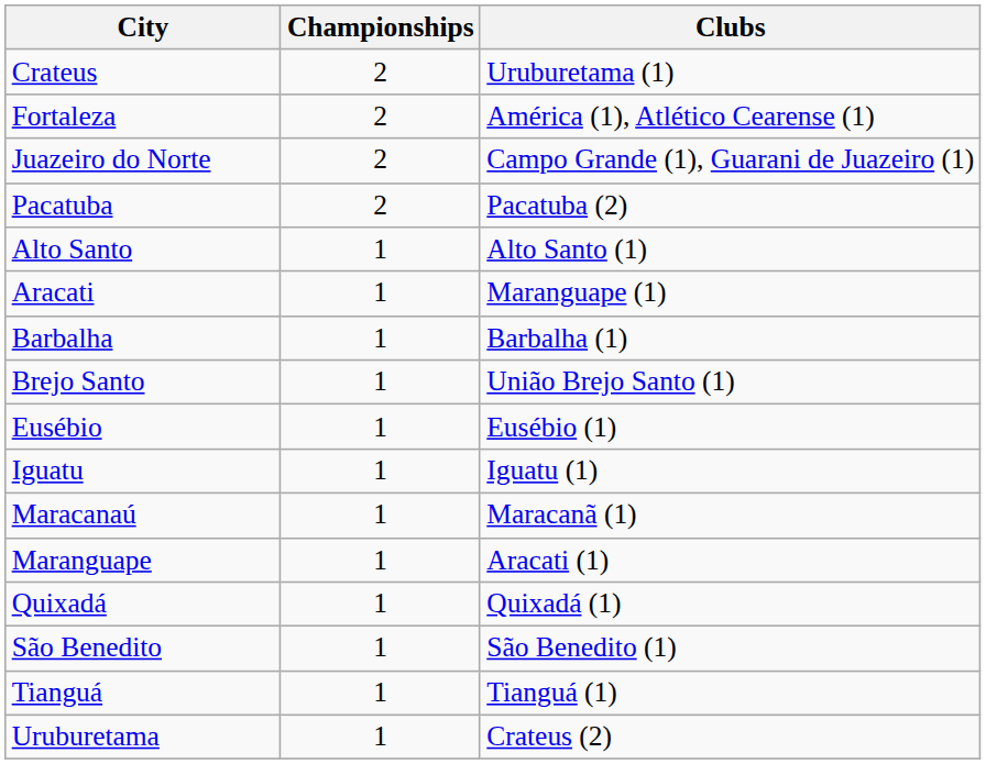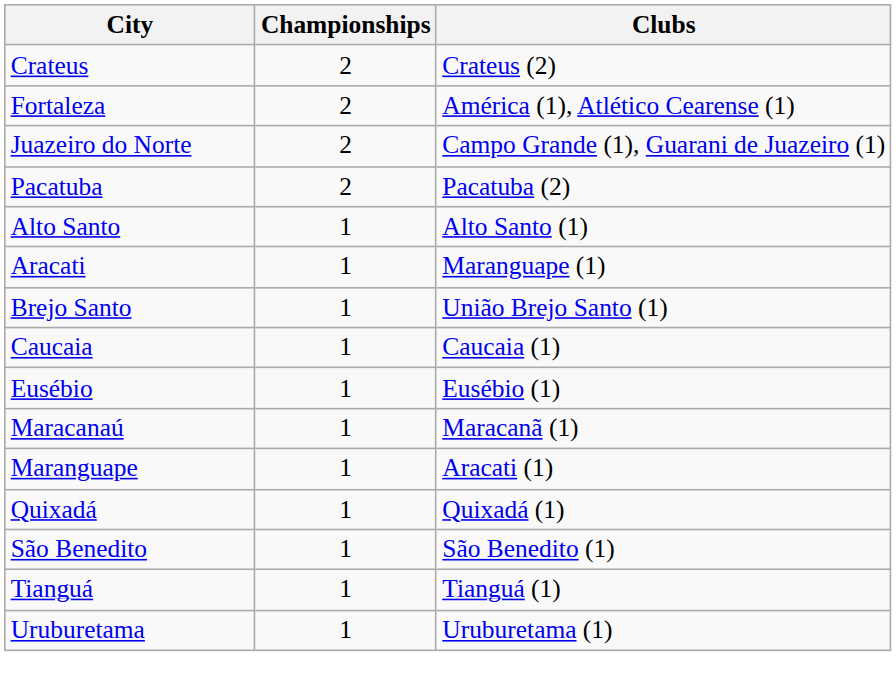Crateus | Clubs: Uruburetama (1) -> Crateus (2)
- row: Barbalha | 1 | Barbalha (1)
+ row: Caucaia | 1 | Caucaia (1)
- row: Iguatu | 1 | Iguatu (1)
Uruburetama | Clubs: Crateus (2) -> Uruburetama (1)
